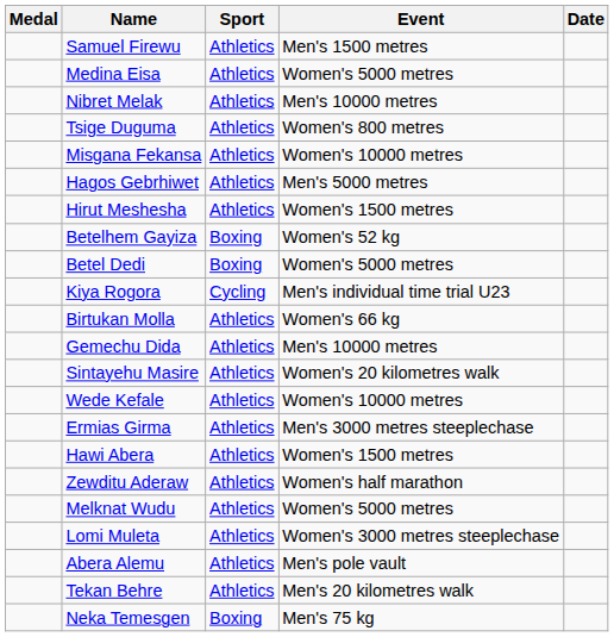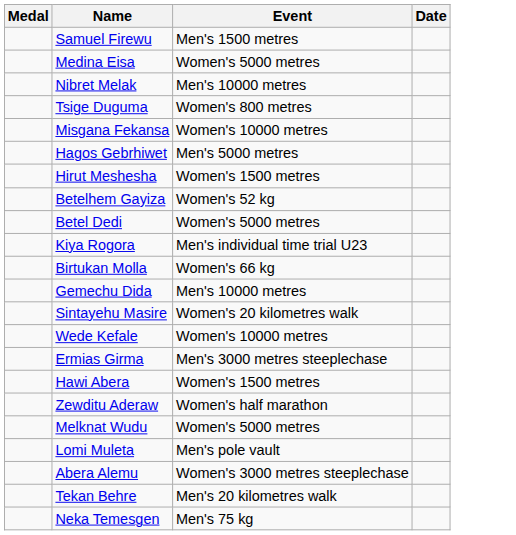- column: Sport | Athletics | Athletics | Athletics | Athletics | Athletics | Athletics | Athletics | Boxing | Boxing | Cycling | Athletics | Athletics | Athletics | Athletics | Athletics | Athletics | Athletics | Athletics | Athletics | Athletics | Athletics | Boxing
Lomi Muleta | Event: Women's 3000 metres steeplechase -> Men's pole vault
Abera Alemu | Event: Men's pole vault -> Women's 3000 metres steeplechase
